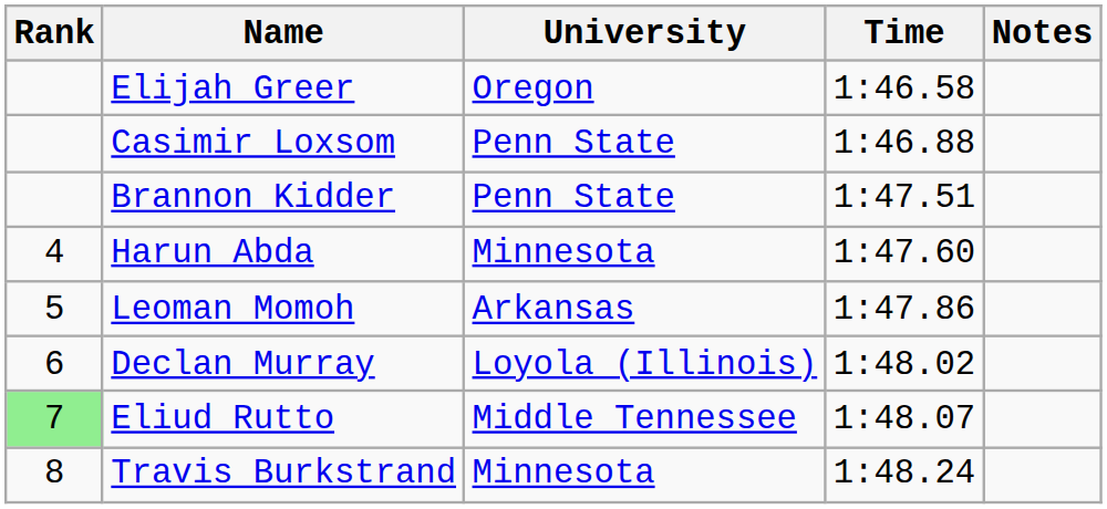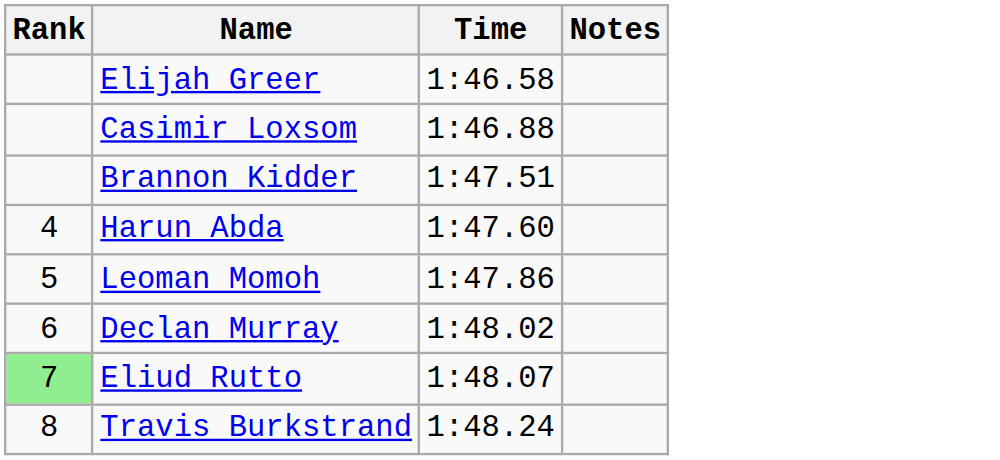- column: University | Oregon | Penn State | Penn State | Minnesota | Arkansas | Loyola (Illinois) | Middle Tennessee | Minnesota
